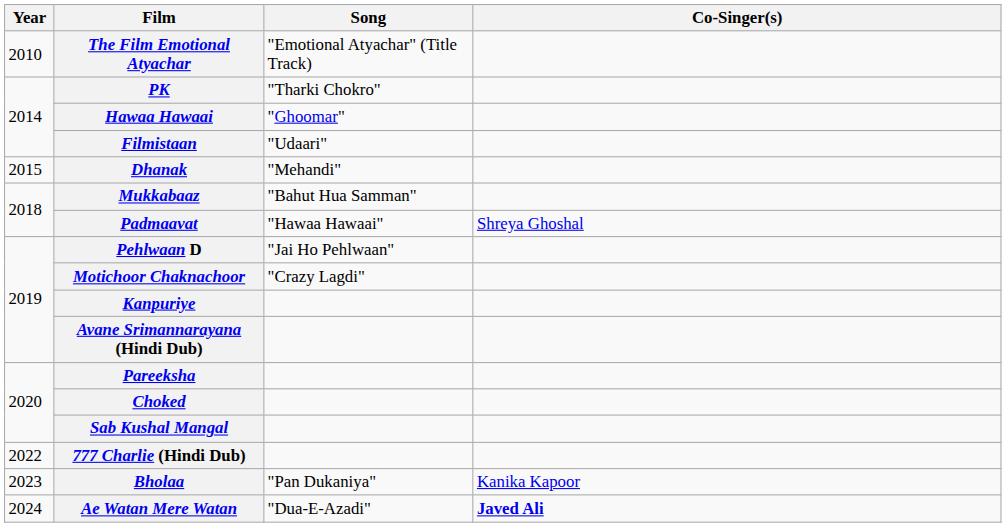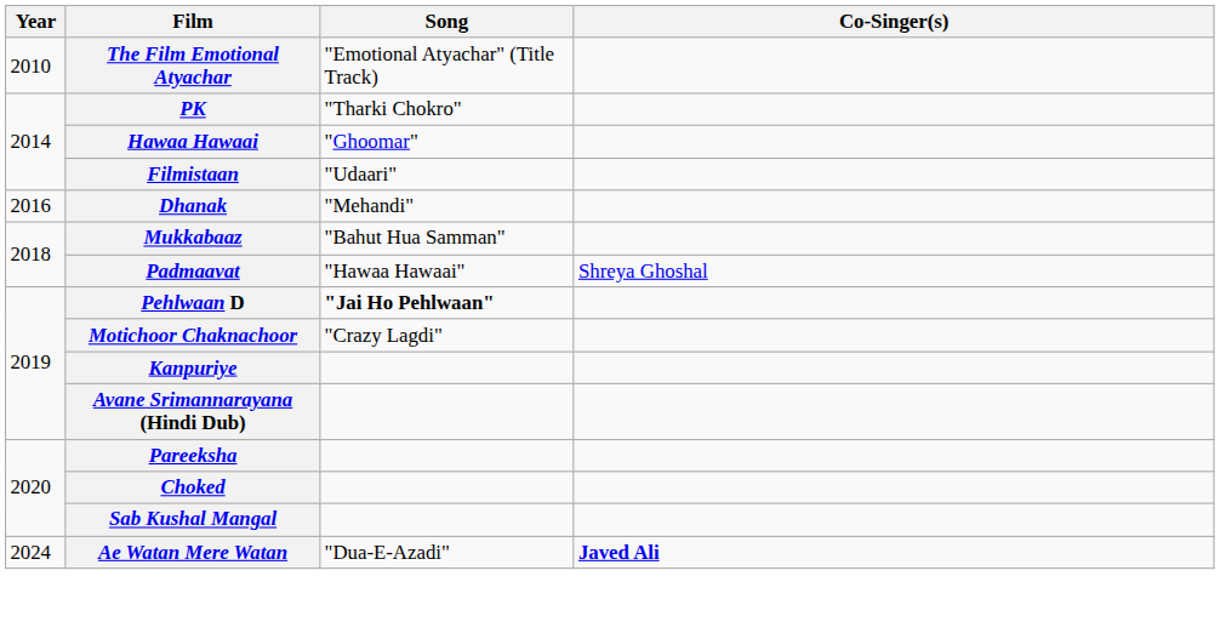Dhanak | Year: 2015 -> 2016
Pehlwaan D | Song: normal -> bold
- row: 2022 | 777 Charlie (Hindi Dub)
- row: 2023 | Bholaa | "Pan Dukaniya" | Kanika Kapoor
